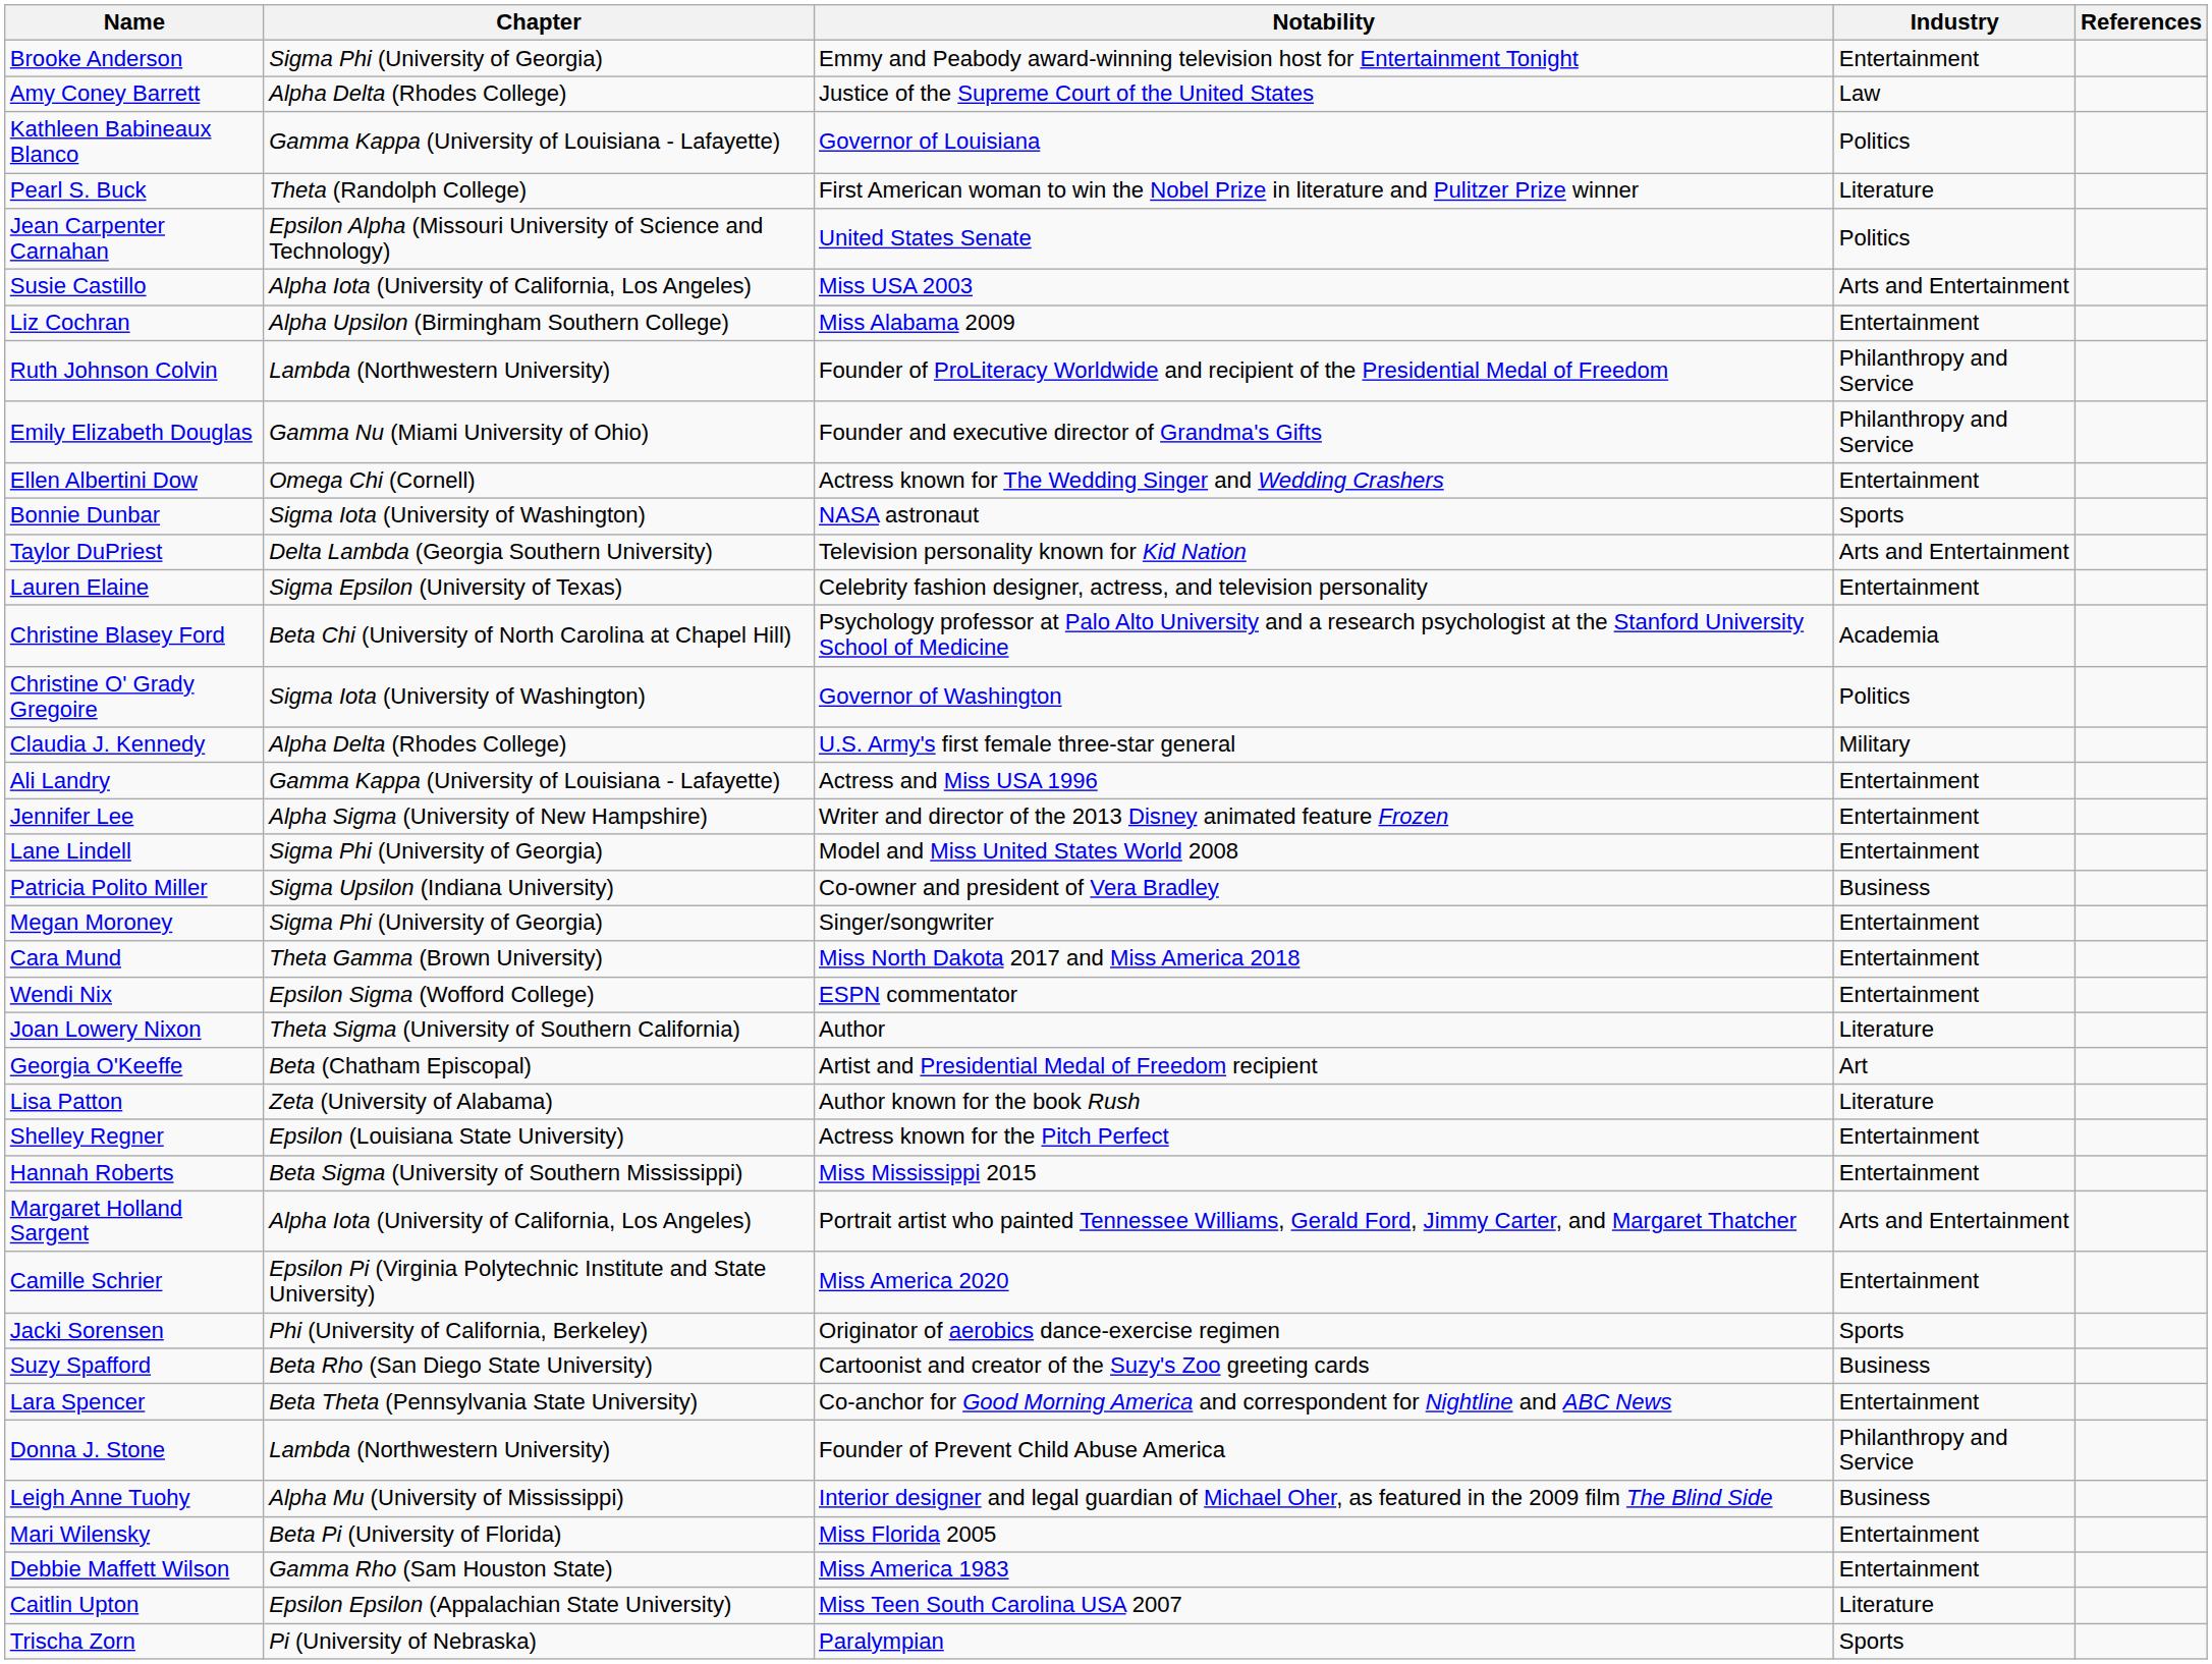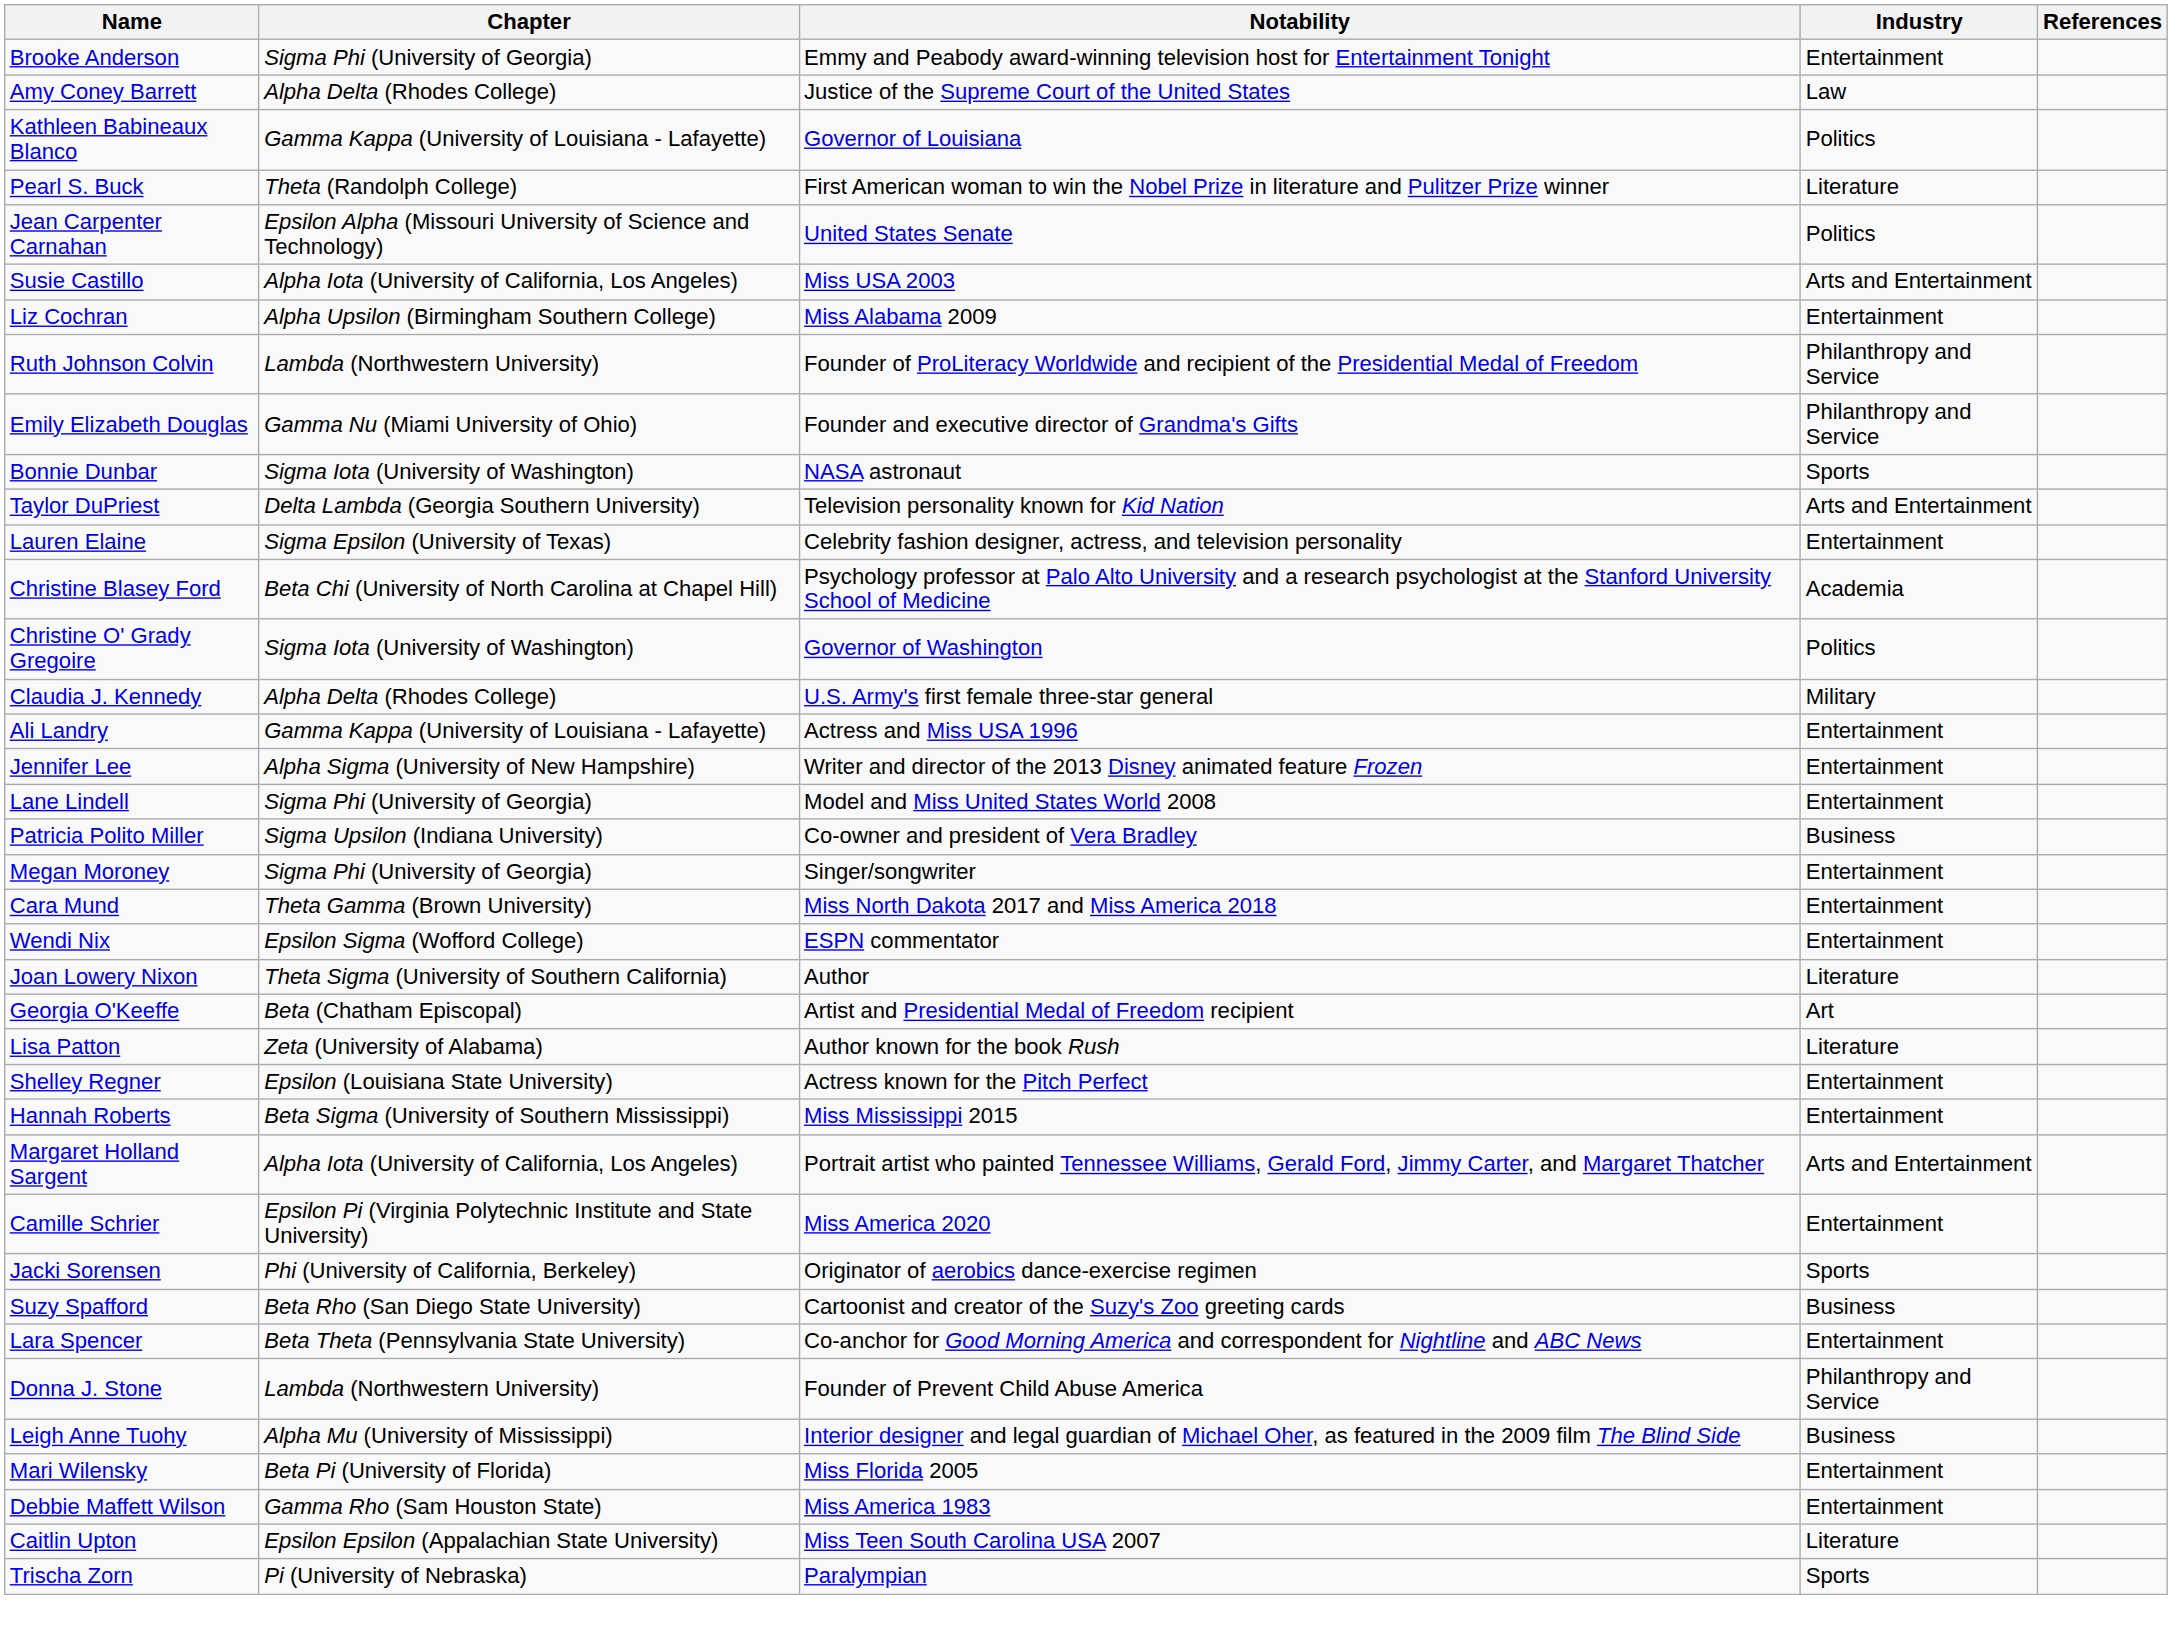- row: Ellen Albertini Dow | Omega Chi (Cornell) | Actress known for The Wedding Singer and Wedding Crashers | Entertainment
